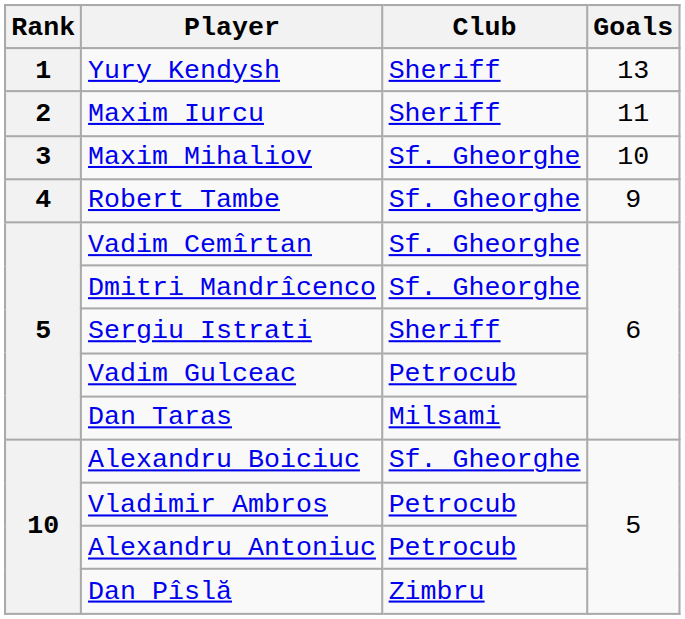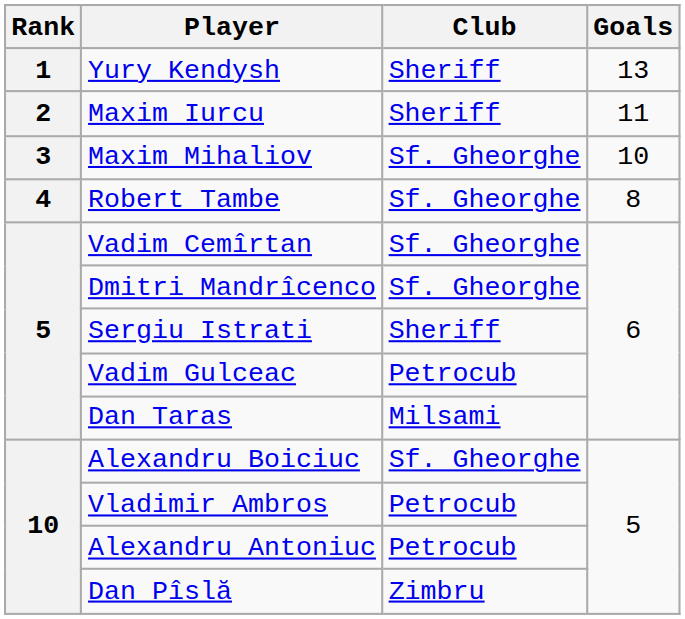Robert Tambe | Goals: 9 -> 8
